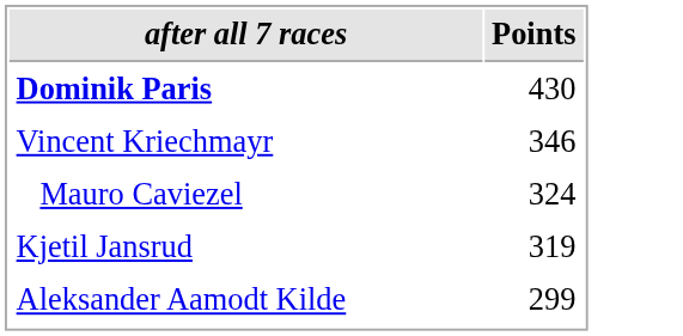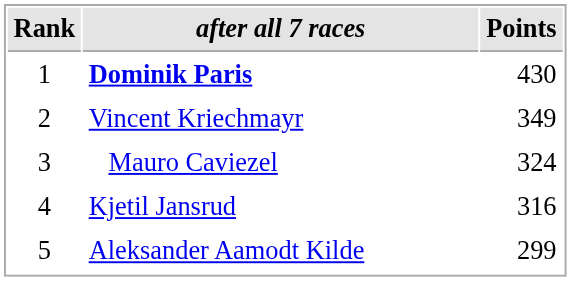+ column: Rank | 1 | 2 | 3 | 4 | 5
Vincent Kriechmayr | Points: 346 -> 349
Kjetil Jansrud | Points: 319 -> 316
